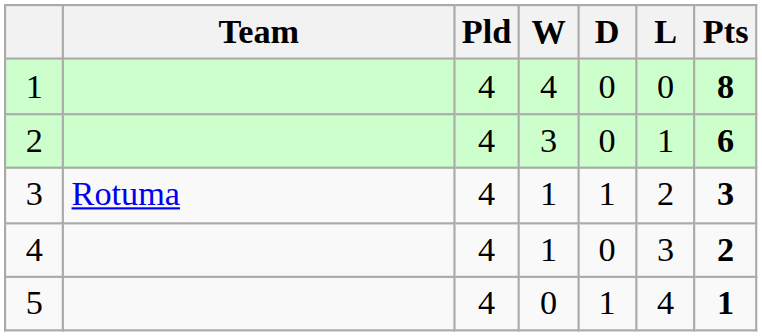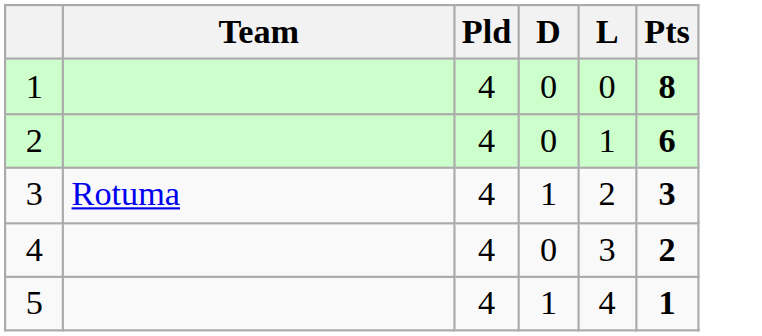- column: W | 4 | 3 | 1 | 1 | 0
